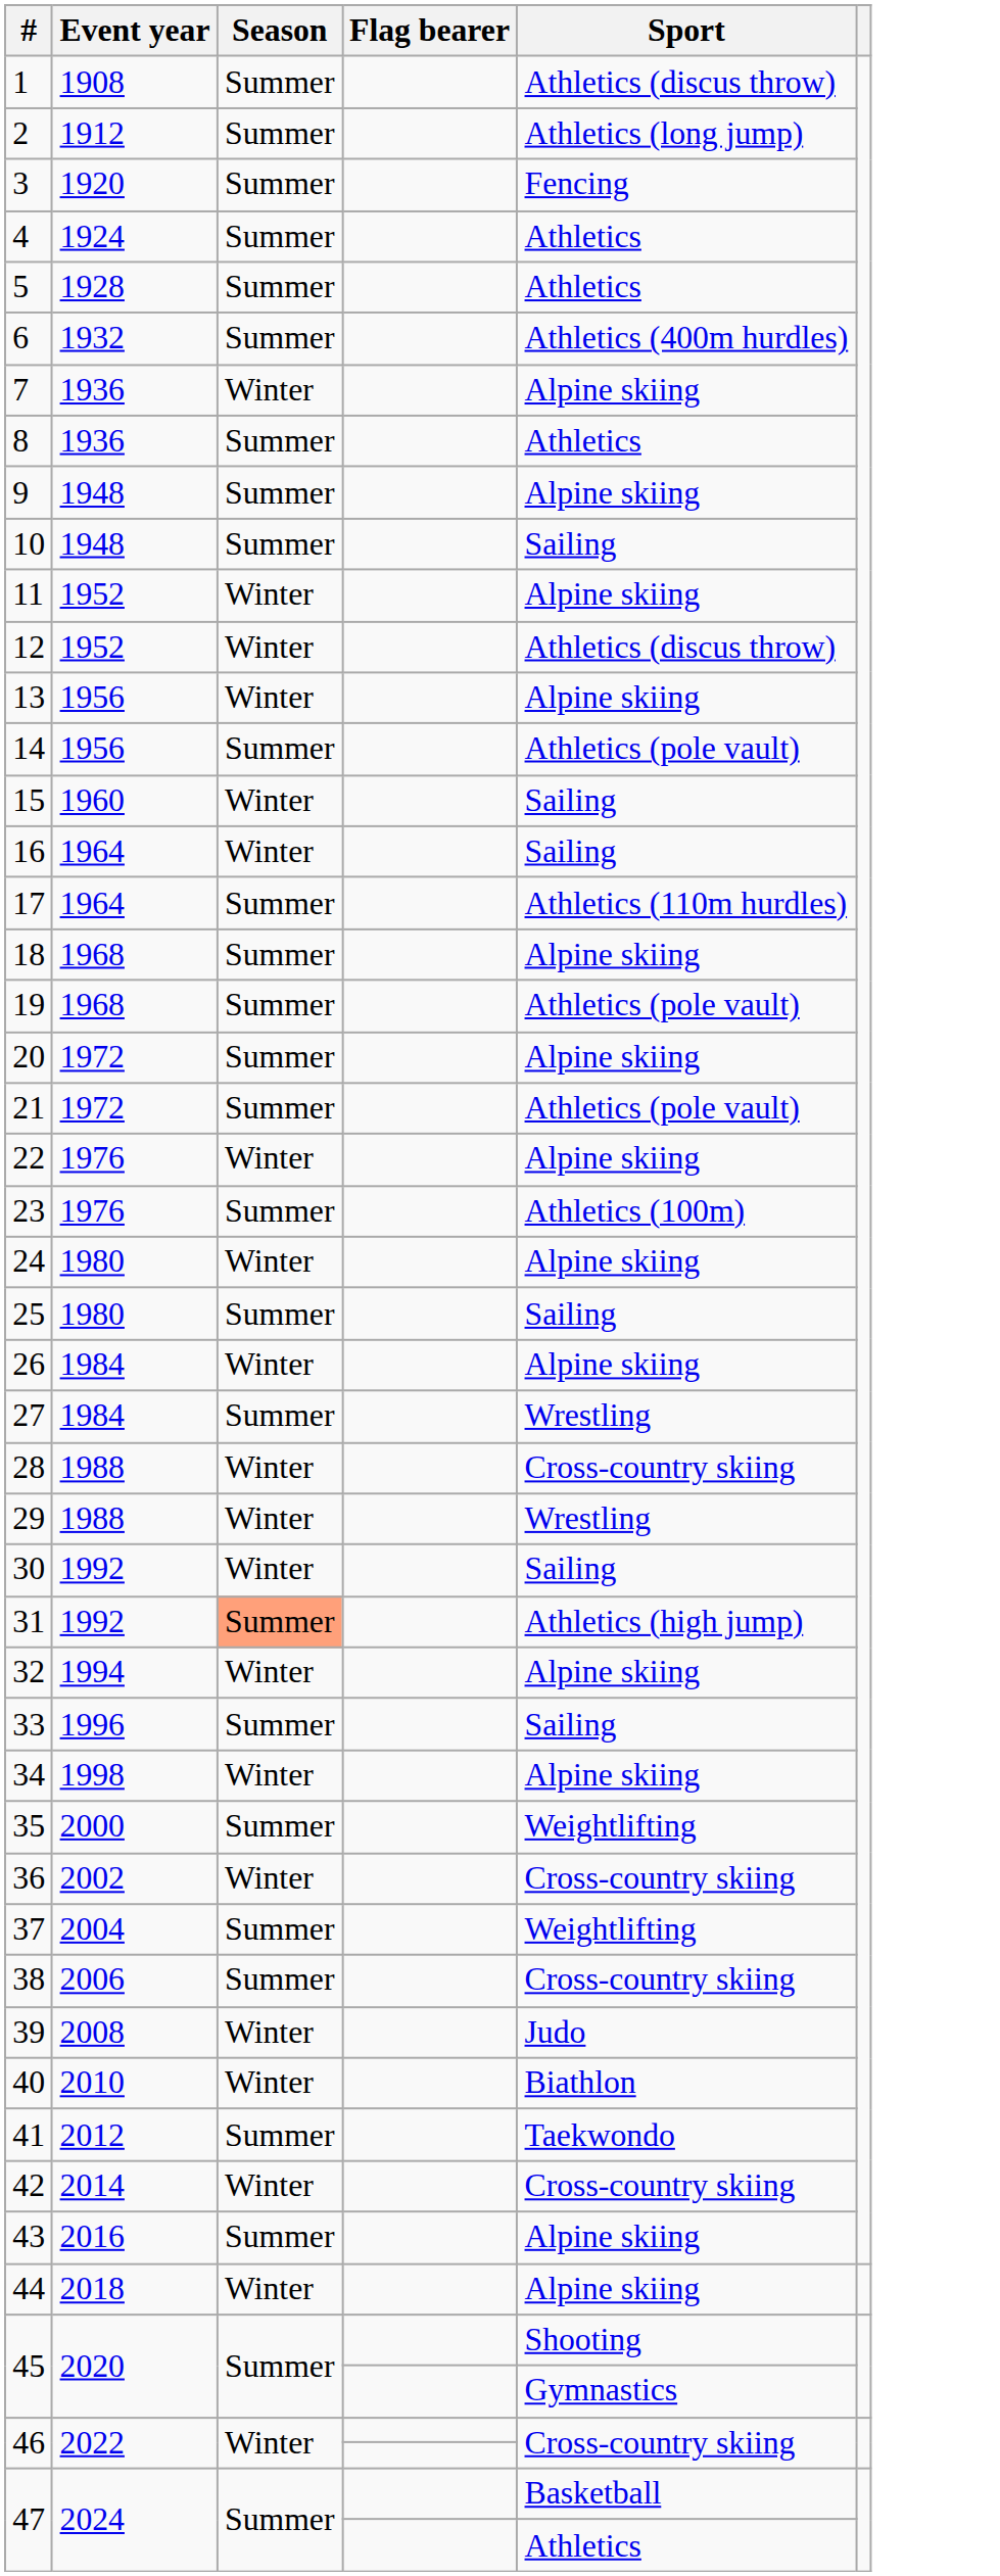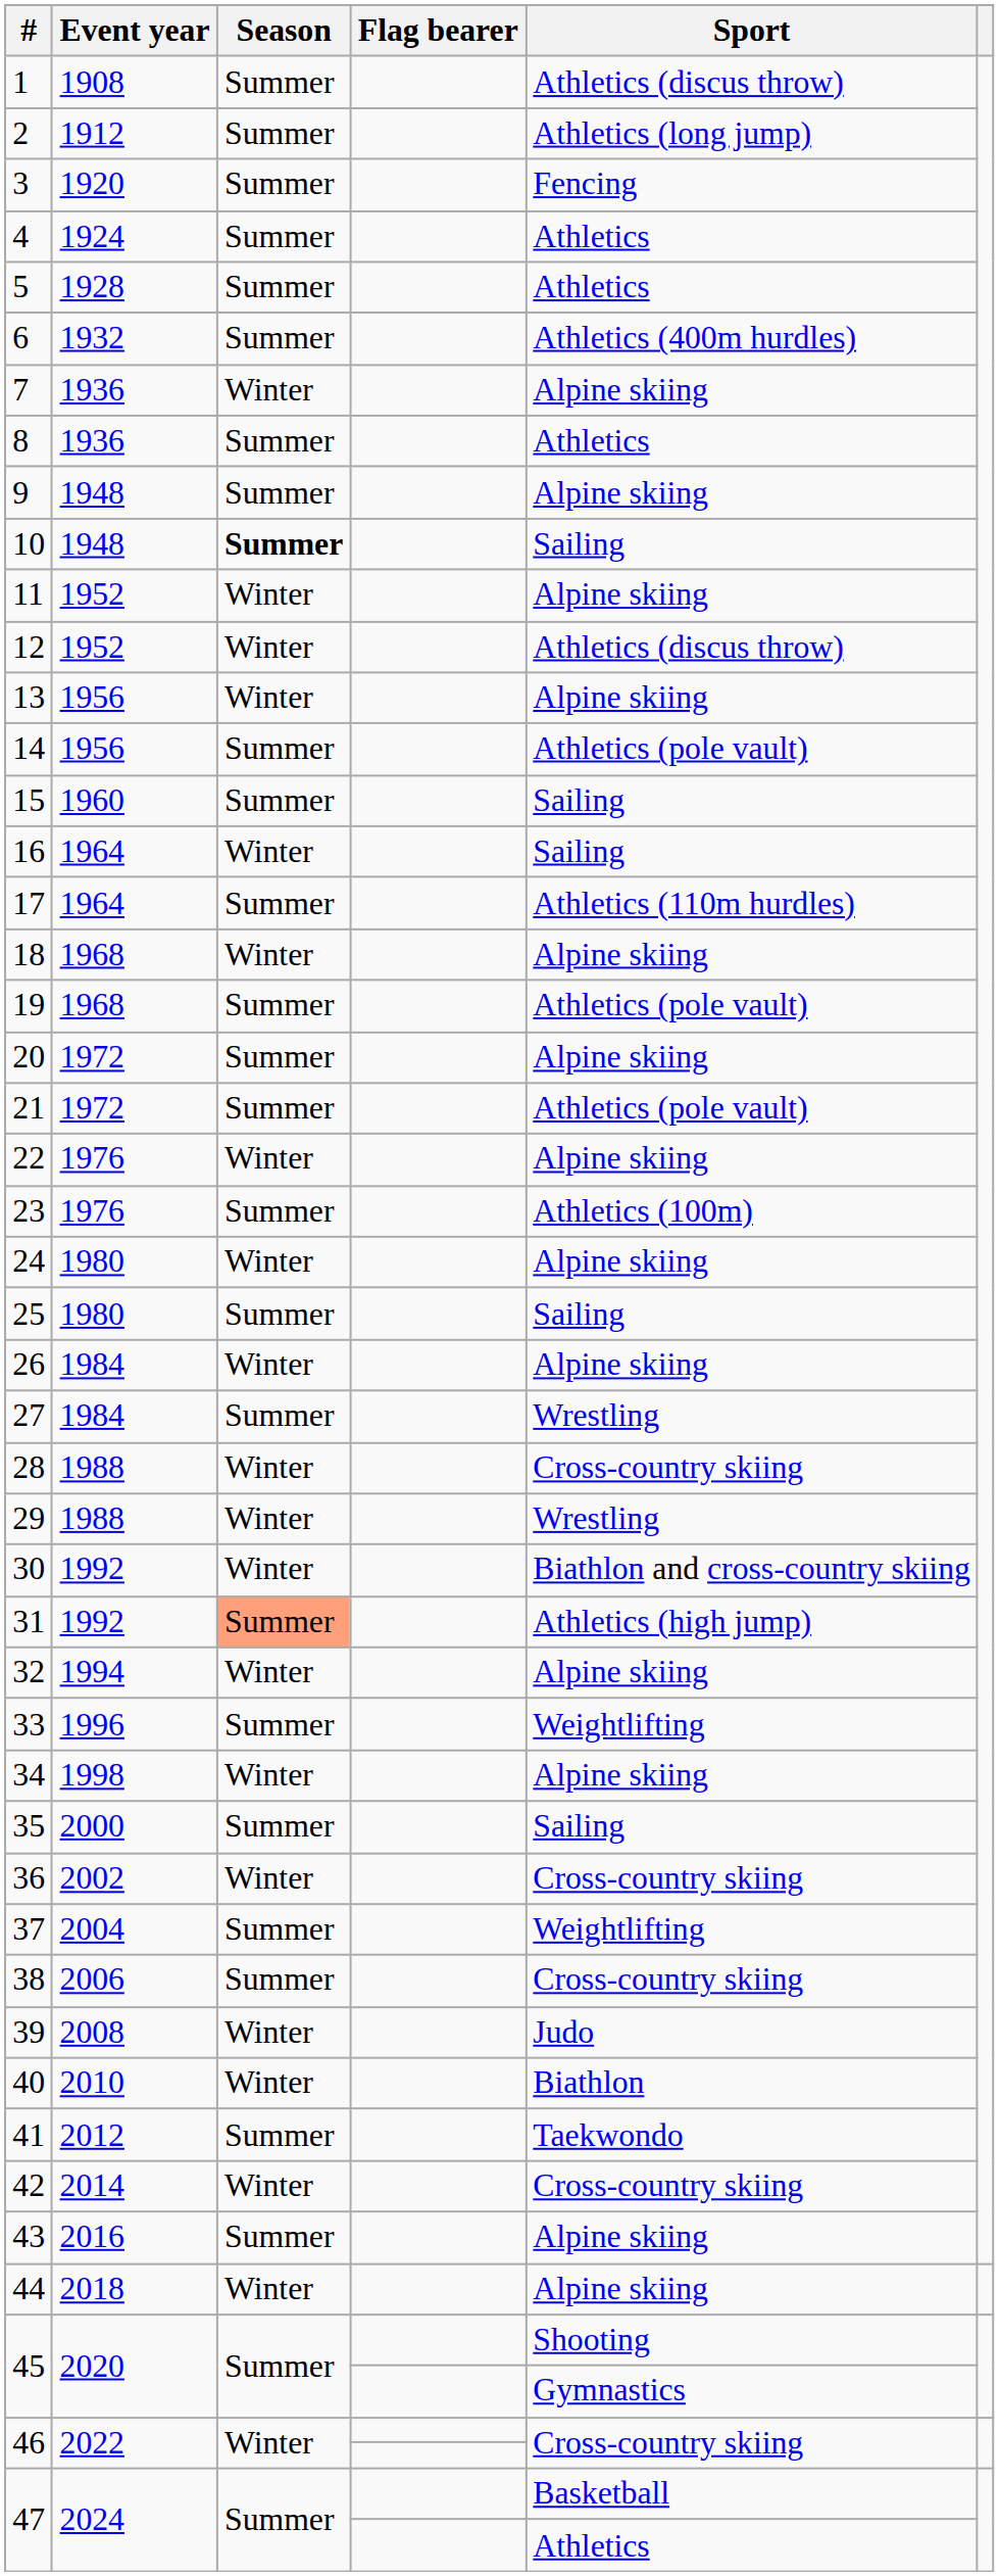10 | Season: normal -> bold
15 | Season: Winter -> Summer
18 | Season: Summer -> Winter
30 | Sport: Sailing -> Biathlon and cross-country skiing
33 | Sport: Sailing -> Weightlifting
35 | Sport: Weightlifting -> Sailing
